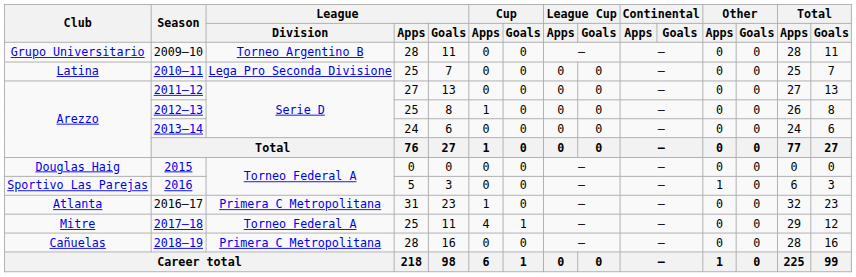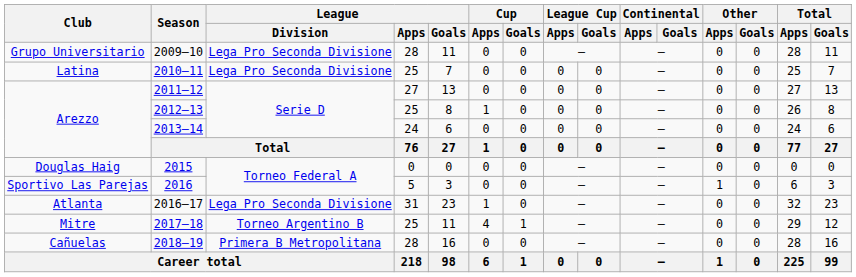2009–10 | League / Division: Torneo Argentino B -> Lega Pro Seconda Divisione
2016–17 | League / Division: Primera C Metropolitana -> Lega Pro Seconda Divisione
2017–18 | League / Division: Torneo Federal A -> Torneo Argentino B
2018–19 | League / Division: Primera C Metropolitana -> Primera B Metropolitana
